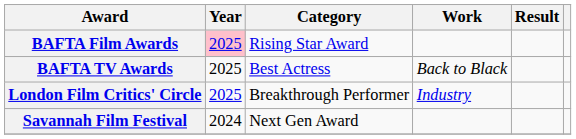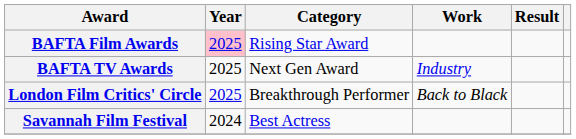BAFTA TV Awards | Category: Best Actress -> Next Gen Award
BAFTA TV Awards | Work: Back to Black -> Industry
London Film Critics' Circle | Work: Industry -> Back to Black
Savannah Film Festival | Category: Next Gen Award -> Best Actress
